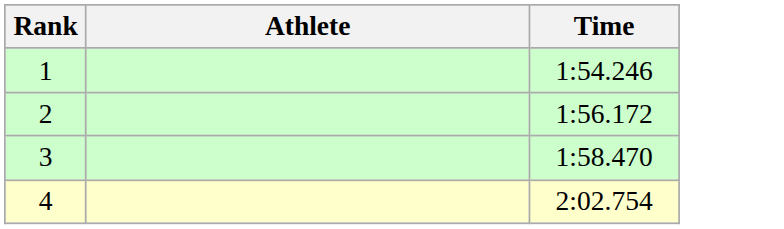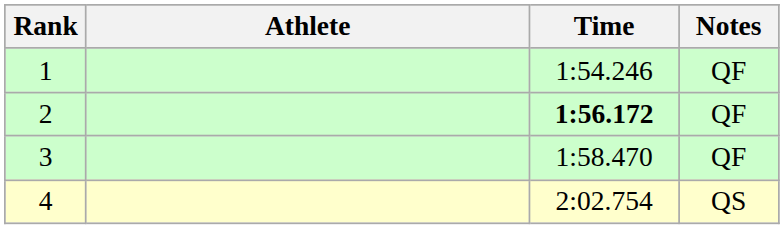+ column: Notes | QF | QF | QF | QS
2 | Time: normal -> bold
